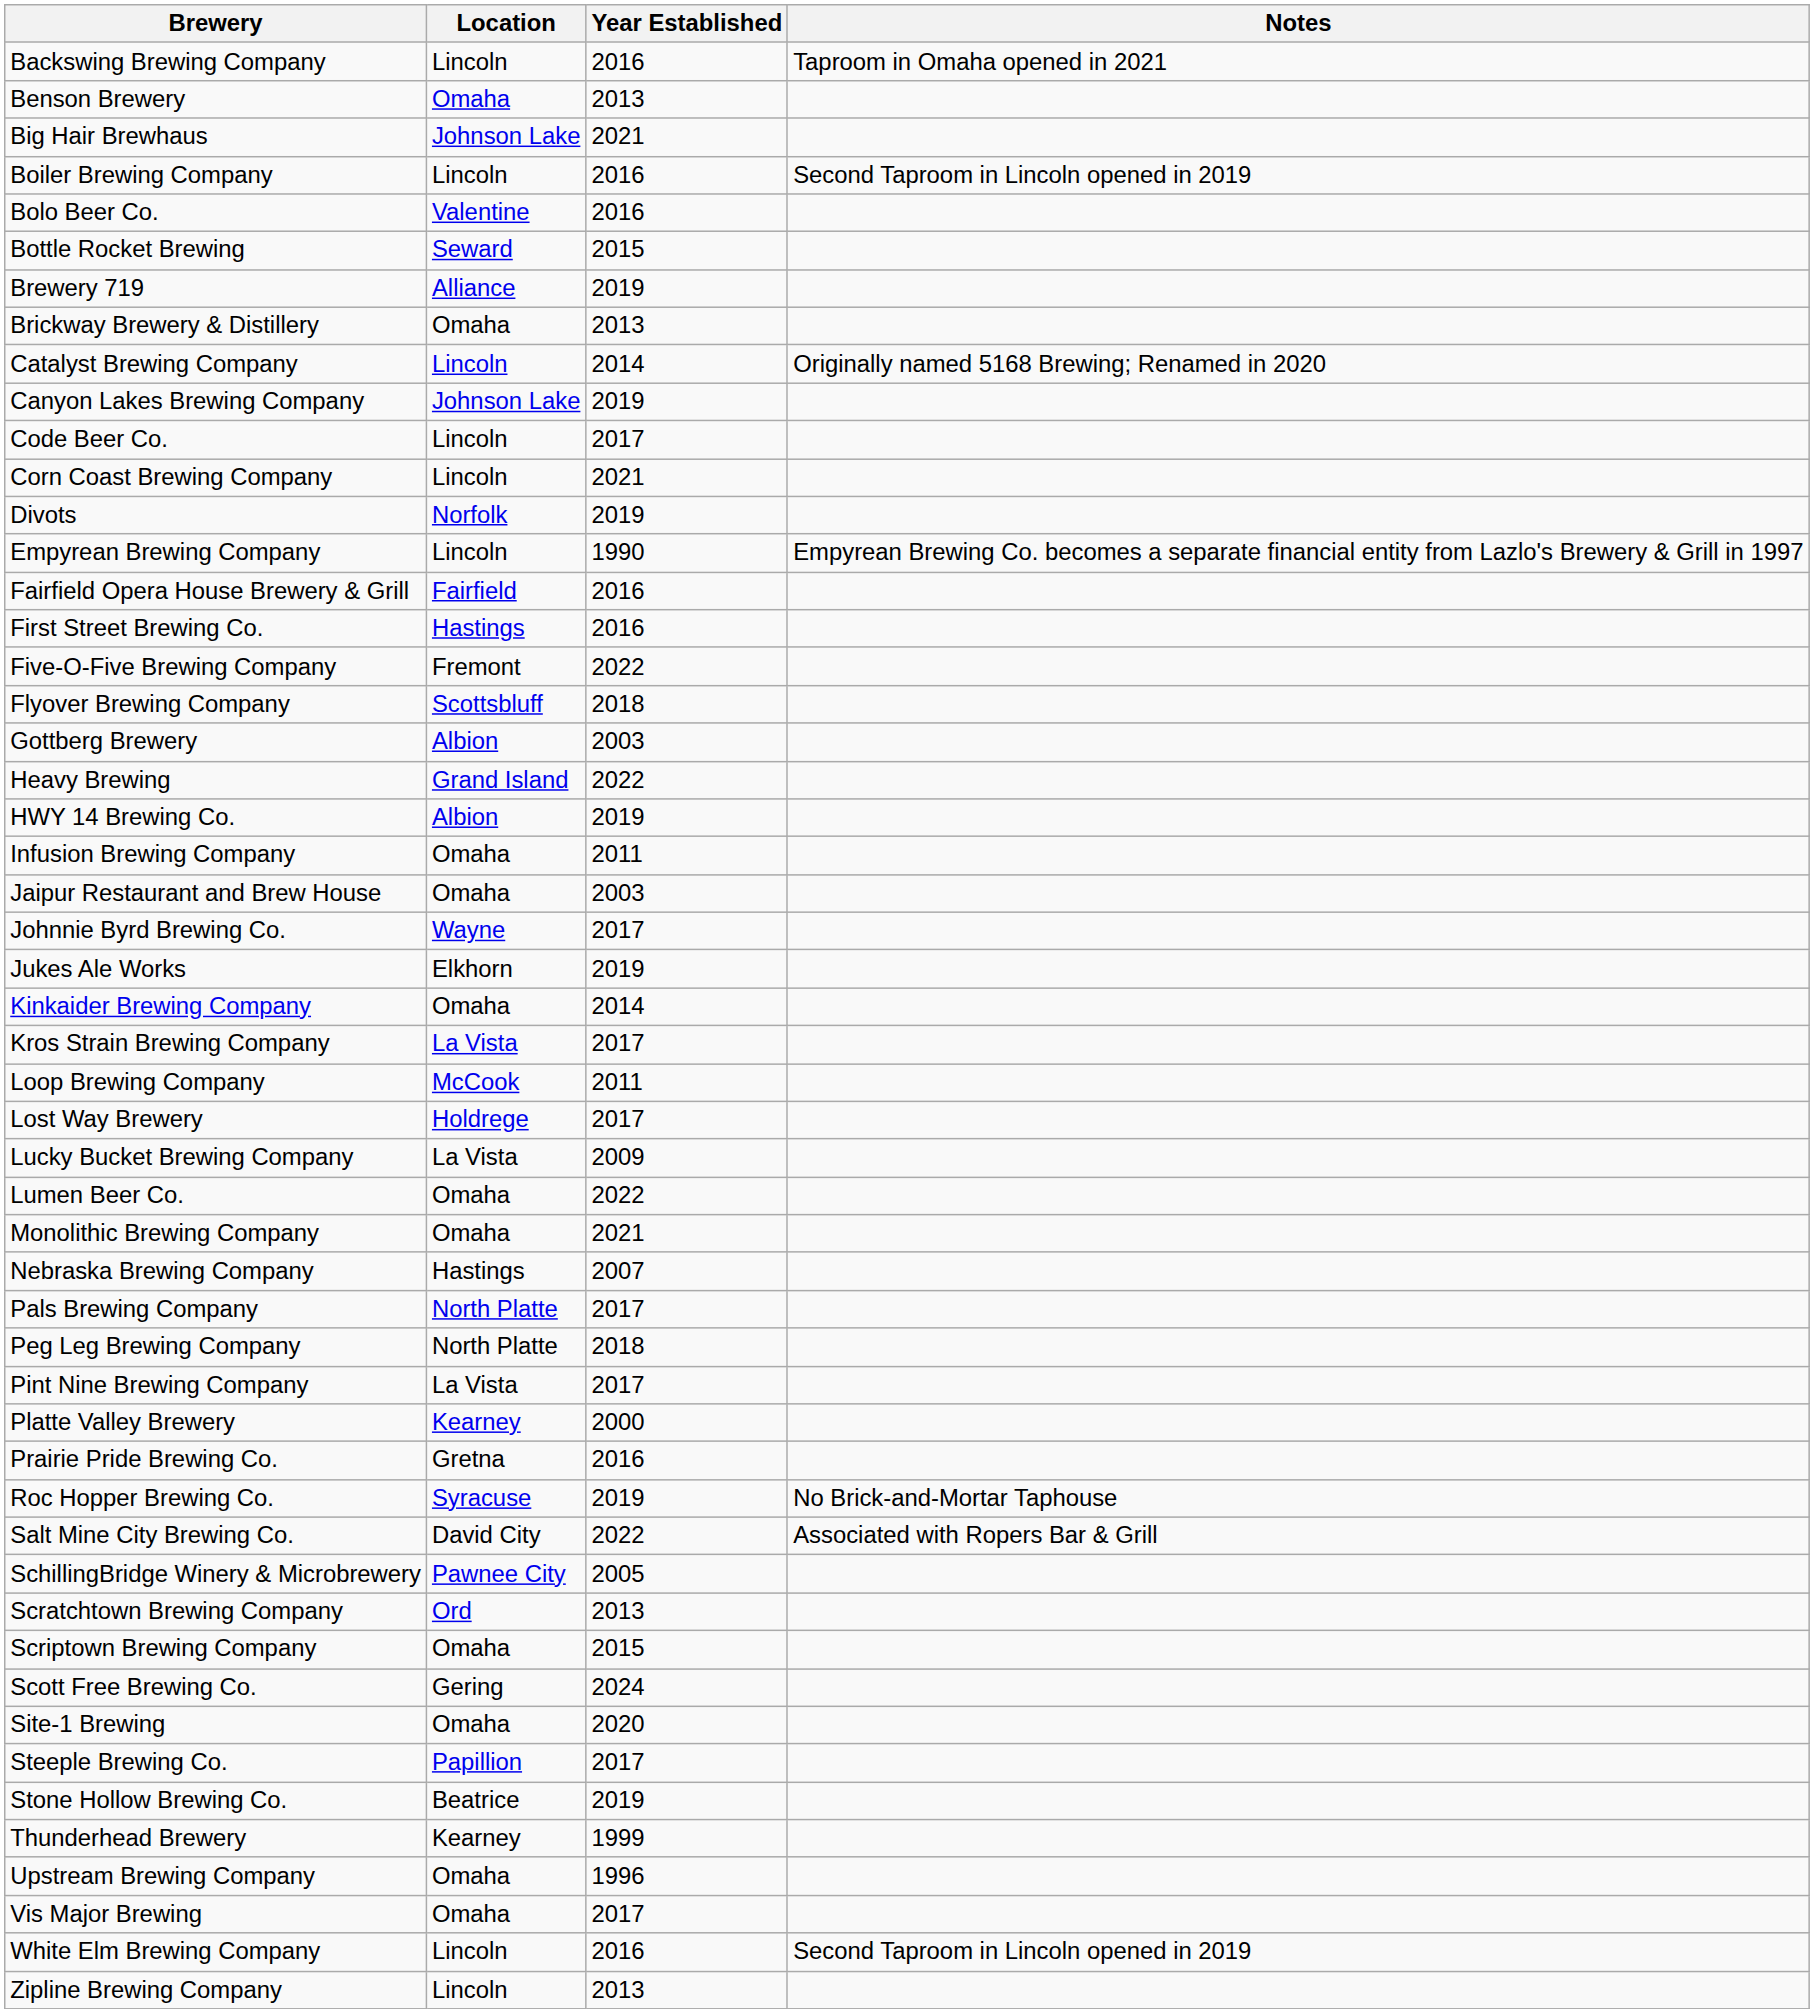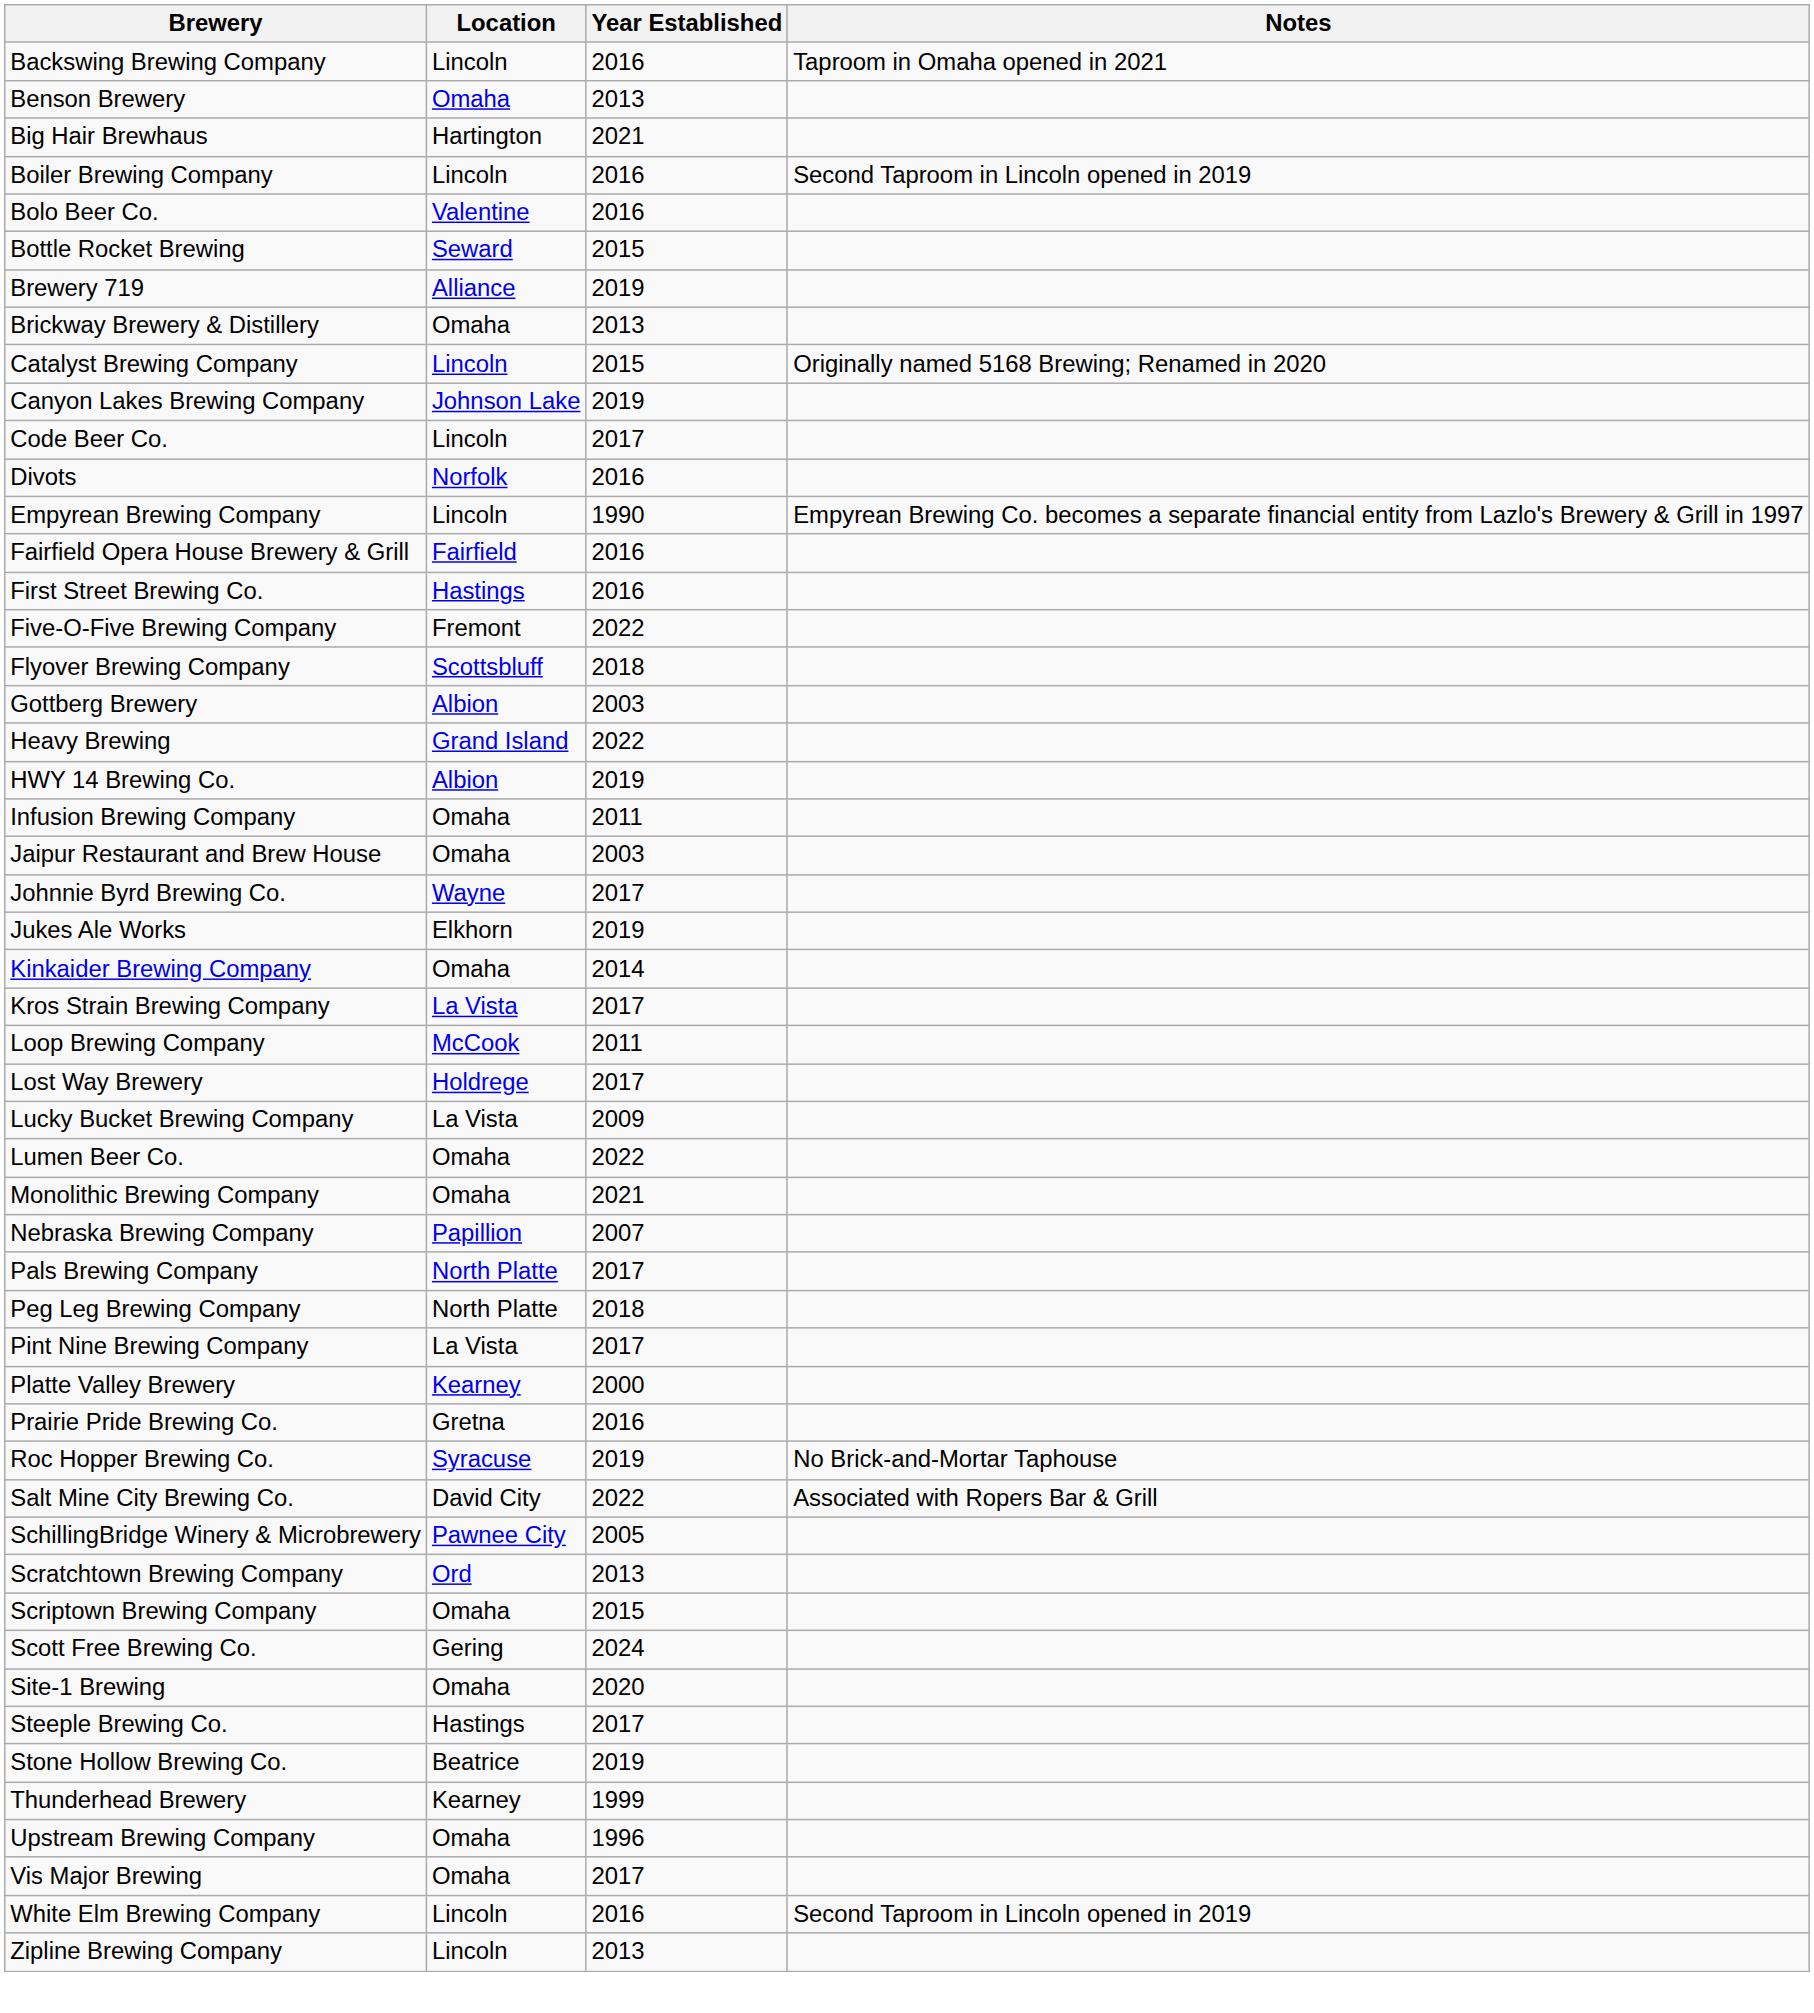Big Hair Brewhaus | Location: Johnson Lake -> Hartington
Catalyst Brewing Company | Year Established: 2014 -> 2015
- row: Corn Coast Brewing Company | Lincoln | 2021
Divots | Year Established: 2019 -> 2016
Nebraska Brewing Company | Location: Hastings -> Papillion
Steeple Brewing Co. | Location: Papillion -> Hastings
